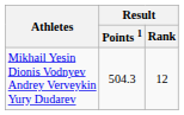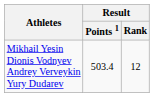Mikhail Yesin Dionis Vodnyev Andrey Verveykin Yury Dudarev | Result / Points 1: 504.3 -> 503.4
